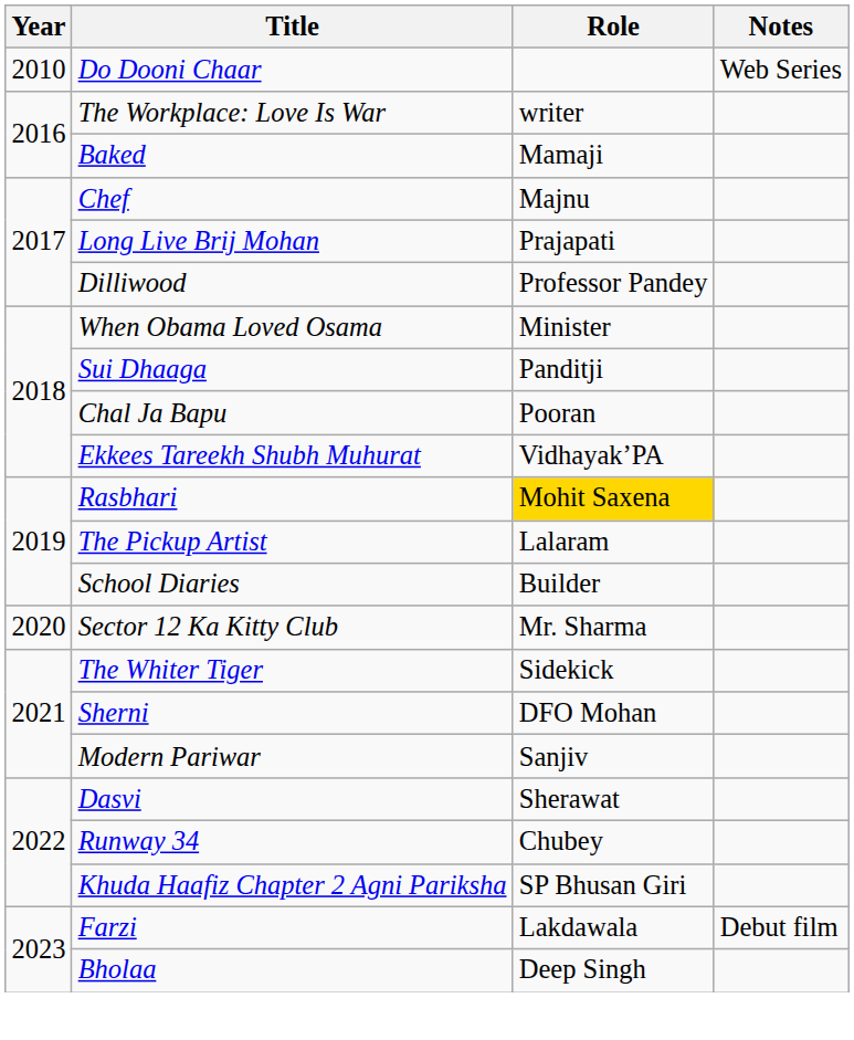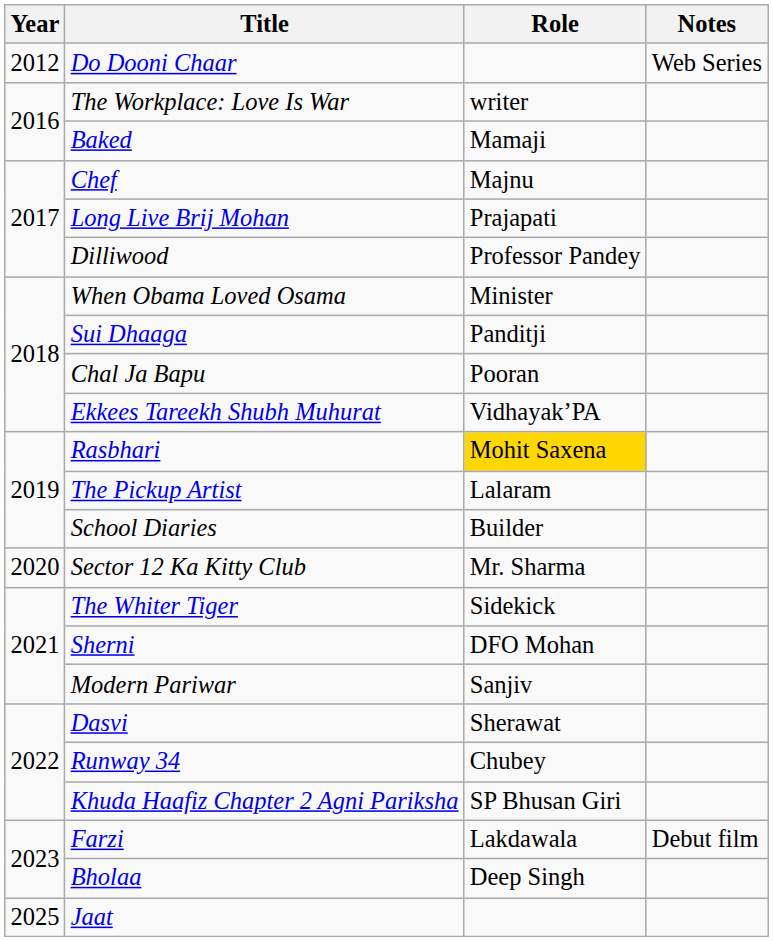Do Dooni Chaar | Year: 2010 -> 2012
+ row: 2025 | Jaat
